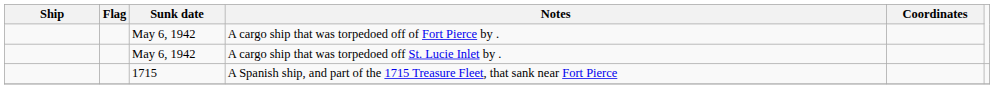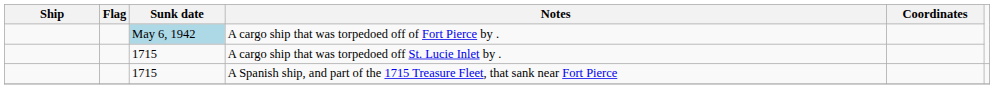A cargo ship that was torpedoed off of Fort Pierce by . | Sunk date: no background -> lightblue background
A cargo ship that was torpedoed off St. Lucie Inlet by . | Sunk date: May 6, 1942 -> 1715
